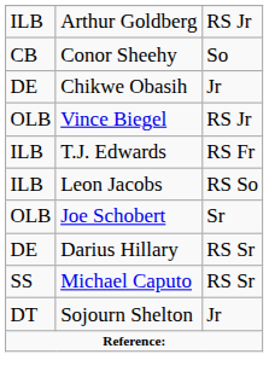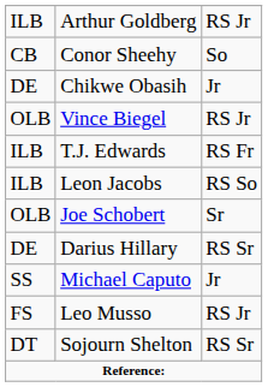Michael Caputo | column 3: RS Sr -> Jr
+ row: FS | Leo Musso | RS Jr
Sojourn Shelton | column 3: Jr -> RS Sr
